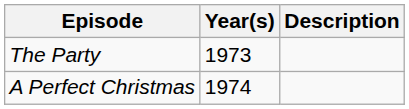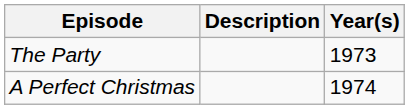columns swapped: Year(s) <-> Description
